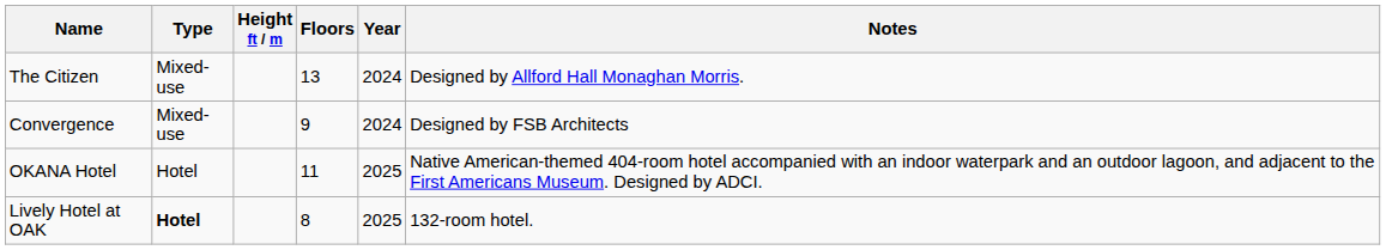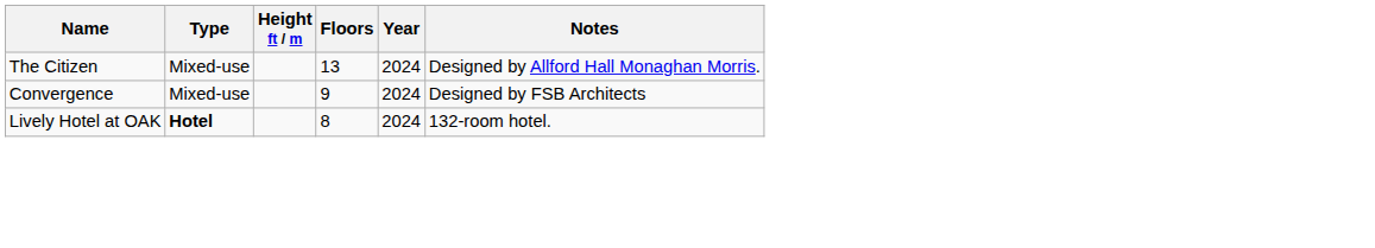- row: OKANA Hotel | Hotel | 11 | 2025 | Native American-themed 404-room hotel accompanied with an indoor waterpark and an outdoor lagoon, and adjacent to the First Americans Museum. Designed by ADCI.
Lively Hotel at OAK | Year: 2025 -> 2024
